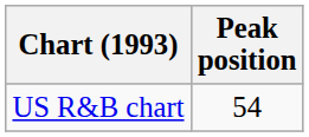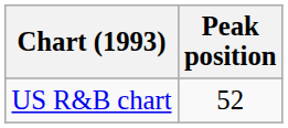US R&B chart | Peak position: 54 -> 52
